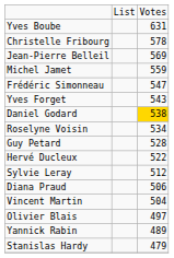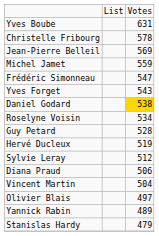Hervé Ducleux | column 3: 522 -> 519
